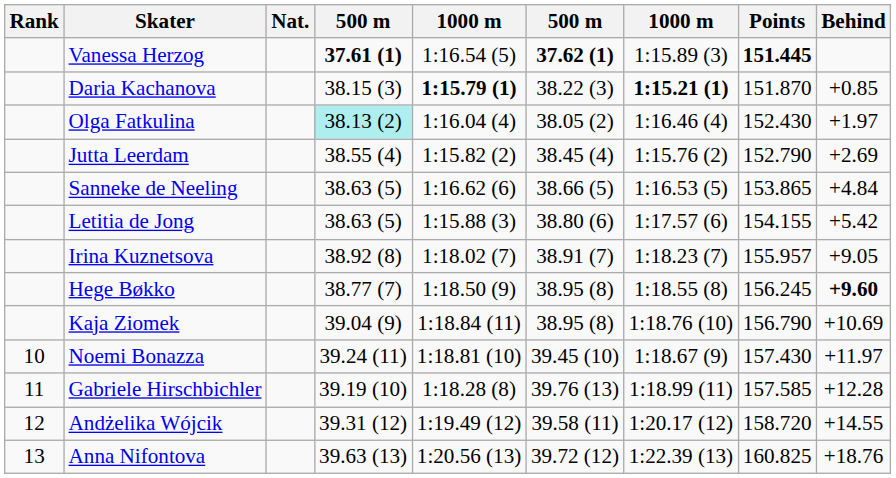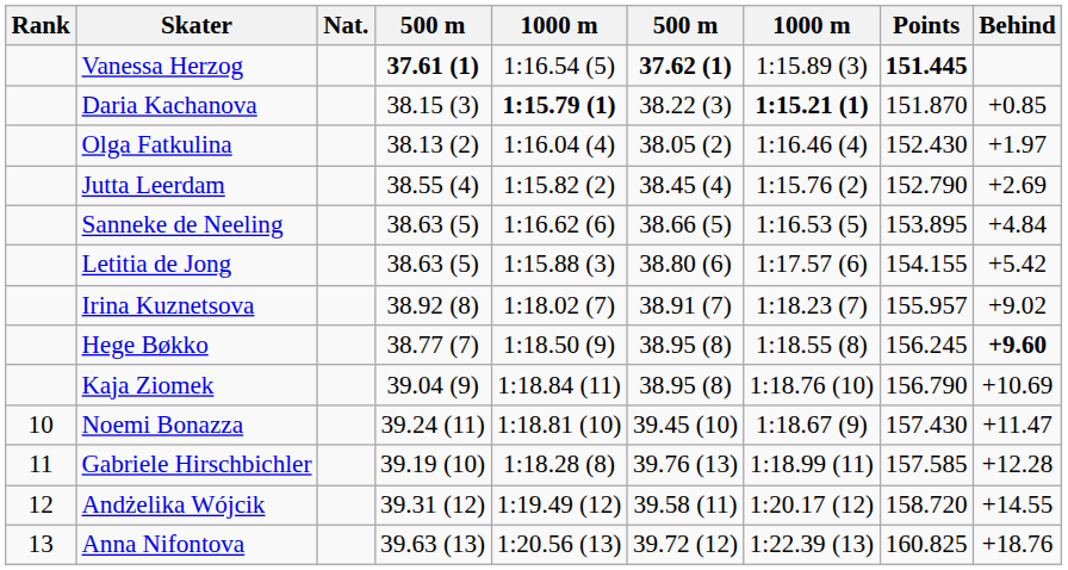Olga Fatkulina | column 4: paleturquoise background -> no background
Sanneke de Neeling | Points: 153.865 -> 153.895
Irina Kuznetsova | Behind: +9.05 -> +9.02
Noemi Bonazza | Behind: +11.97 -> +11.47
